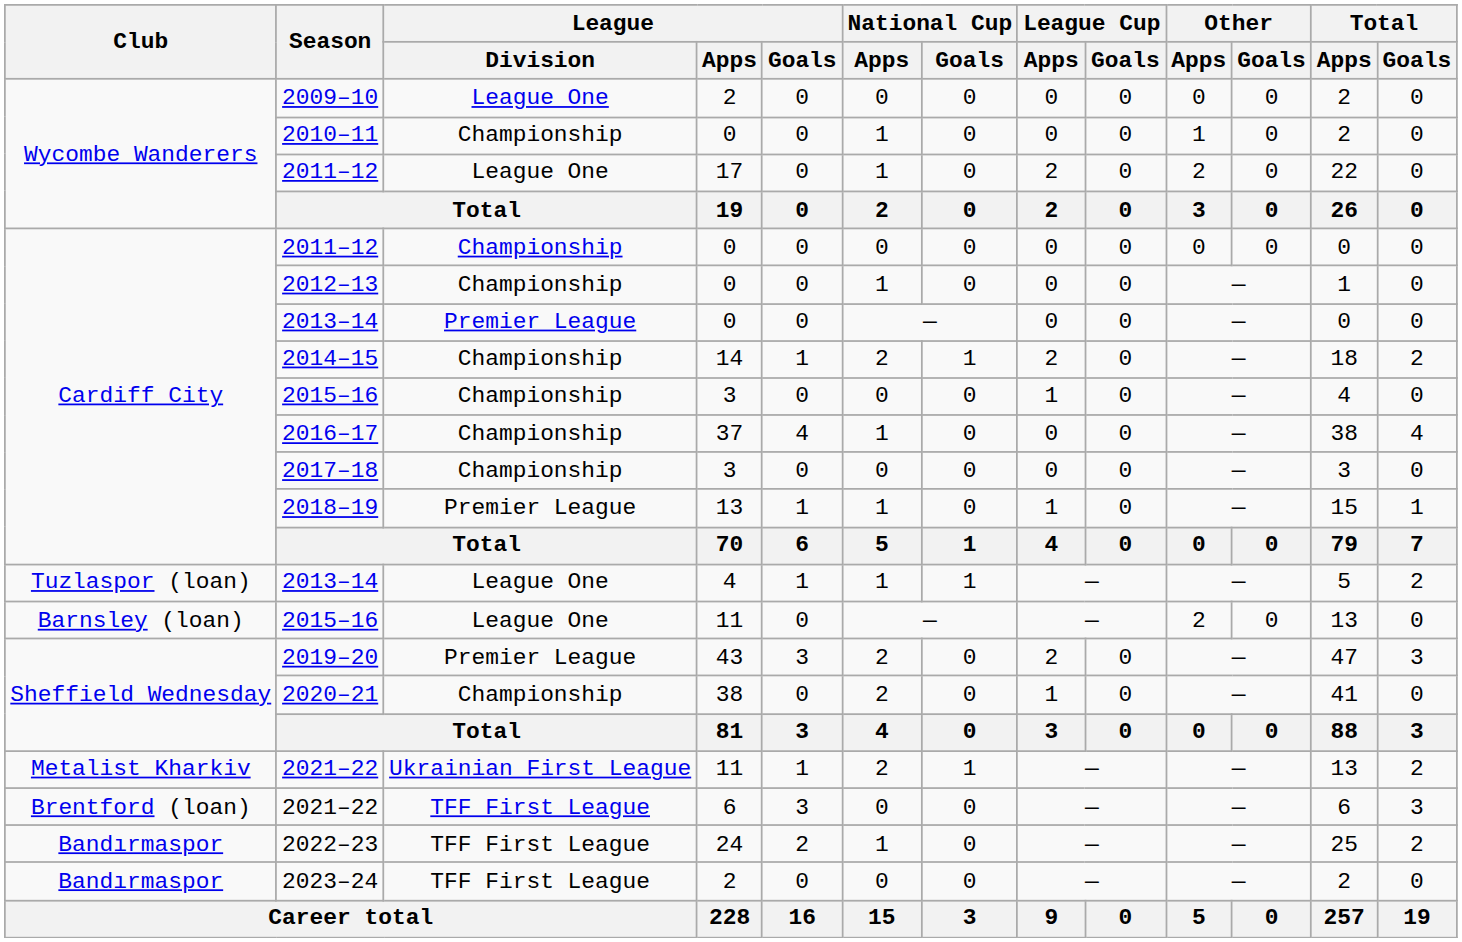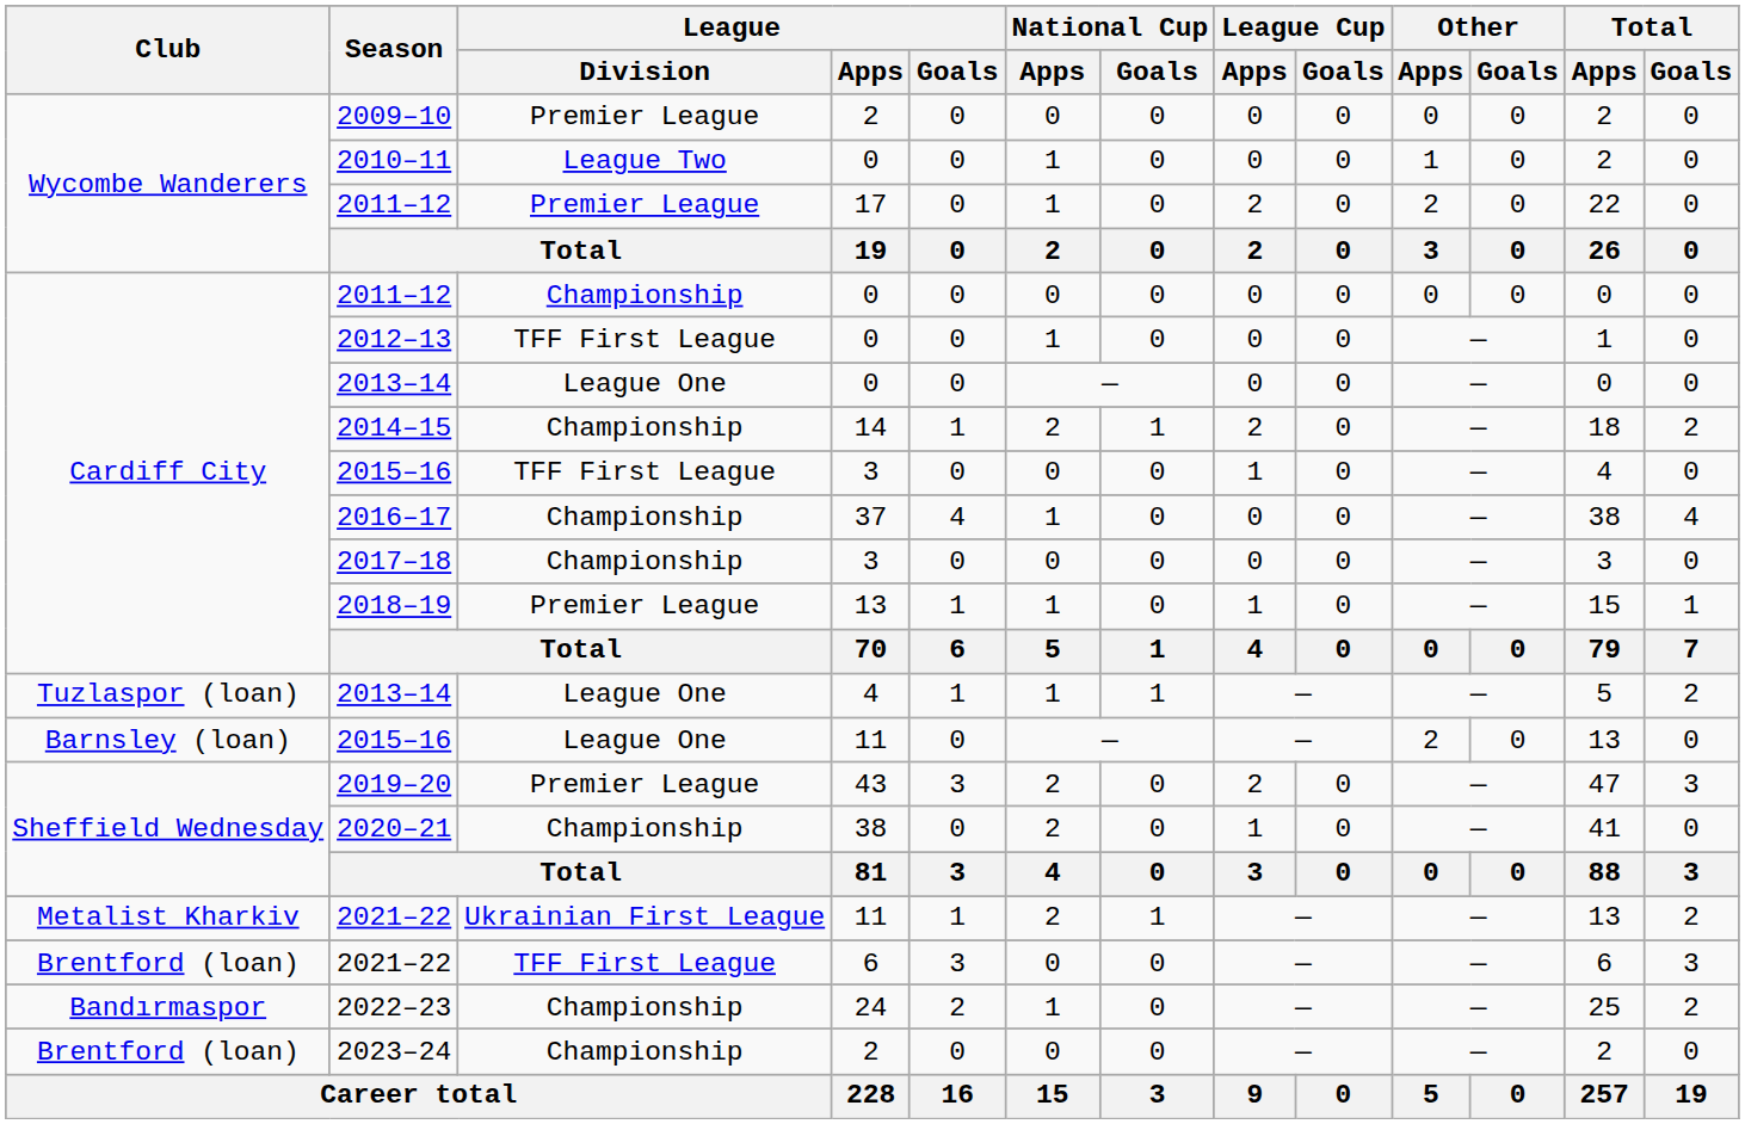2009–10 | League / Division: League One -> Premier League
2010–11 | League / Division: Championship -> League Two
2011–12 / 17 | League / Division: League One -> Premier League
2012–13 | League / Division: Championship -> TFF First League
2013–14 / 0 | League / Division: Premier League -> League One
2015–16 / 3 | League / Division: Championship -> TFF First League
2022–23 | League / Division: TFF First League -> Championship
2023–24 | Club: Bandırmaspor -> Brentford (loan)
2023–24 | League / Division: TFF First League -> Championship
